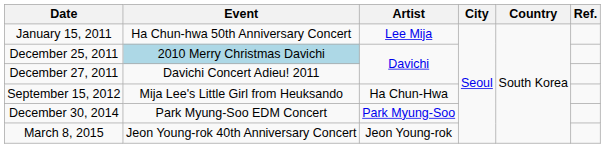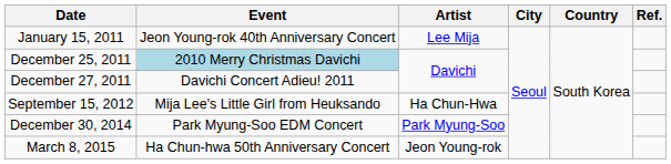January 15, 2011 | Event: Ha Chun-hwa 50th Anniversary Concert -> Jeon Young-rok 40th Anniversary Concert
March 8, 2015 | Event: Jeon Young-rok 40th Anniversary Concert -> Ha Chun-hwa 50th Anniversary Concert
